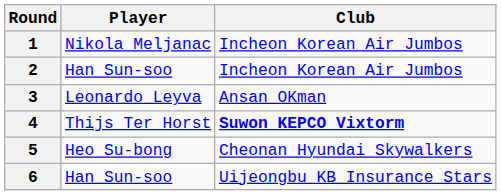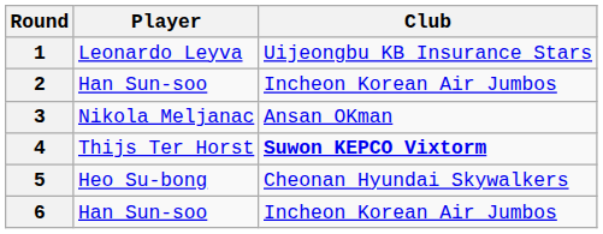1 | Player: Nikola Meljanac -> Leonardo Leyva
1 | Club: Incheon Korean Air Jumbos -> Uijeongbu KB Insurance Stars
3 | Player: Leonardo Leyva -> Nikola Meljanac
6 | Club: Uijeongbu KB Insurance Stars -> Incheon Korean Air Jumbos
